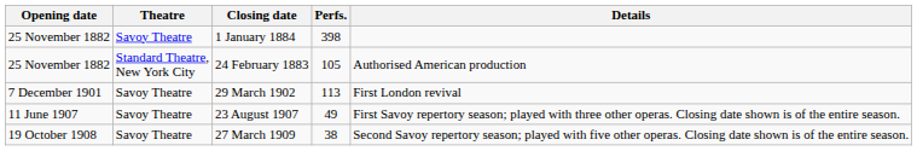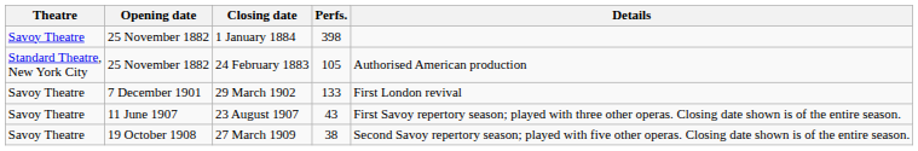columns swapped: Theatre <-> Opening date
29 March 1902 | Perfs.: 113 -> 133
23 August 1907 | Perfs.: 49 -> 43
